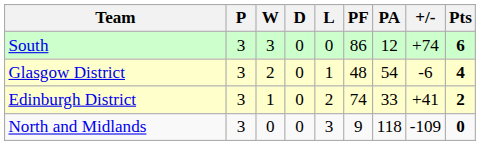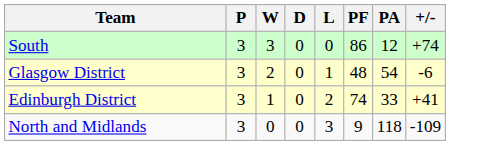- column: Pts | 6 | 4 | 2 | 0
